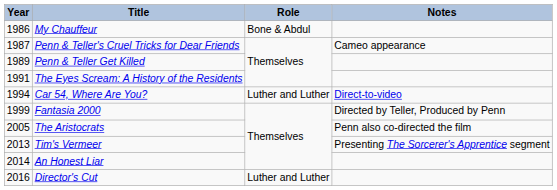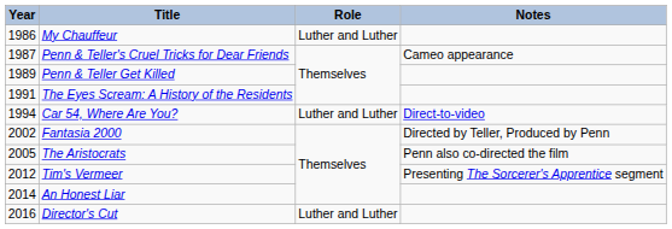My Chauffeur | Role: Bone & Abdul -> Luther and Luther
Fantasia 2000 | Year: 1999 -> 2002
Tim's Vermeer | Year: 2013 -> 2012
